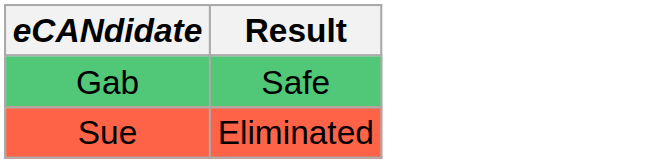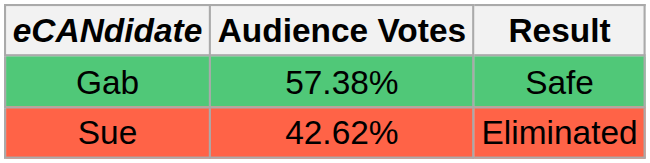+ column: Audience Votes | 57.38% | 42.62%
